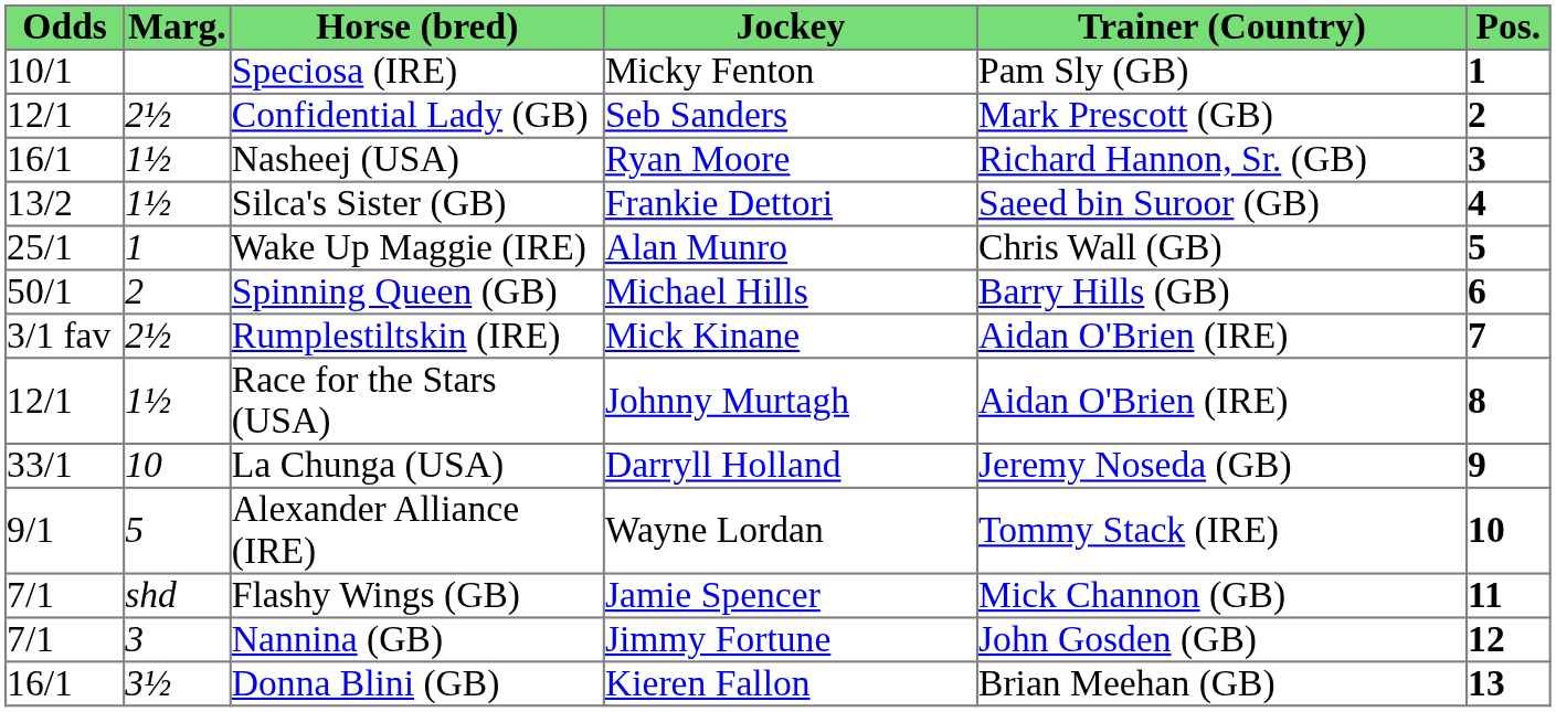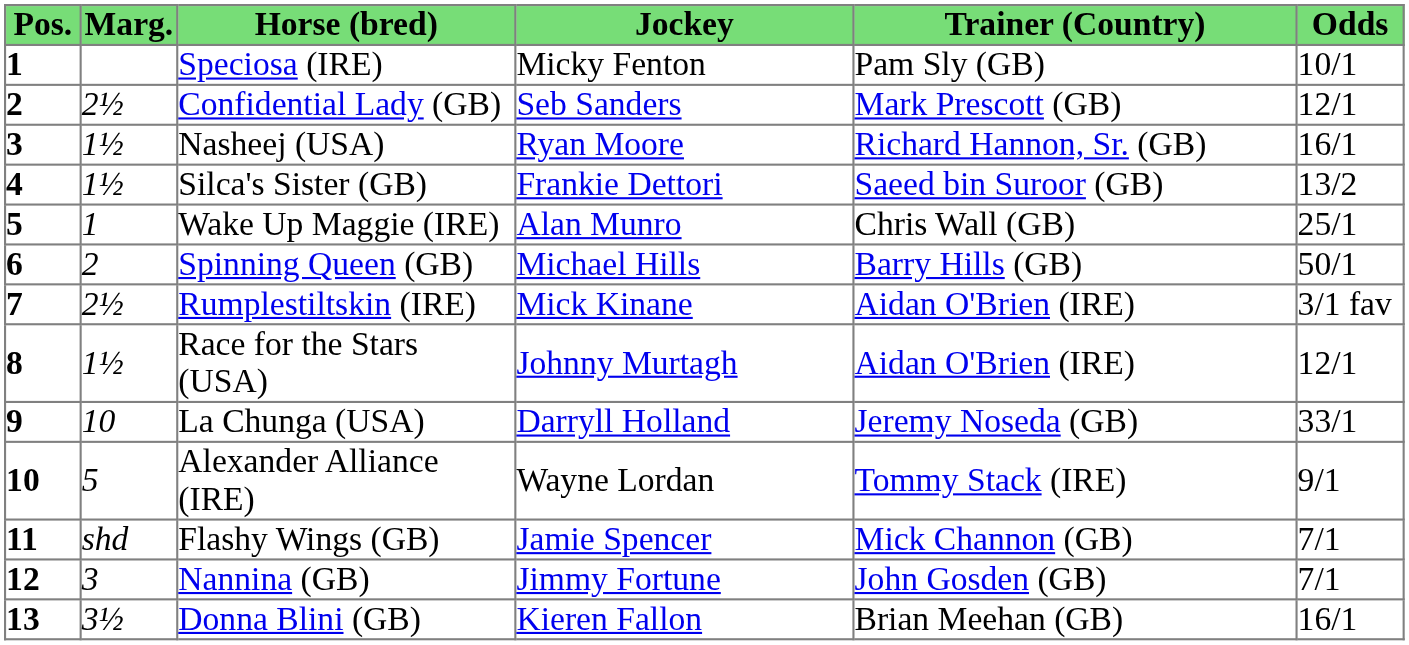columns swapped: Pos. <-> Odds
